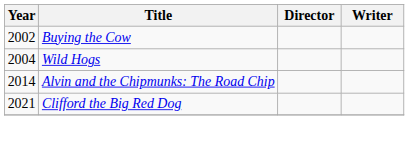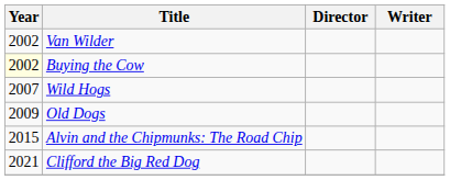+ row: 2002 | Van Wilder
Buying the Cow | Year: no background -> lightyellow background
Wild Hogs | Year: 2004 -> 2007
+ row: 2009 | Old Dogs
Alvin and the Chipmunks: The Road Chip | Year: 2014 -> 2015
